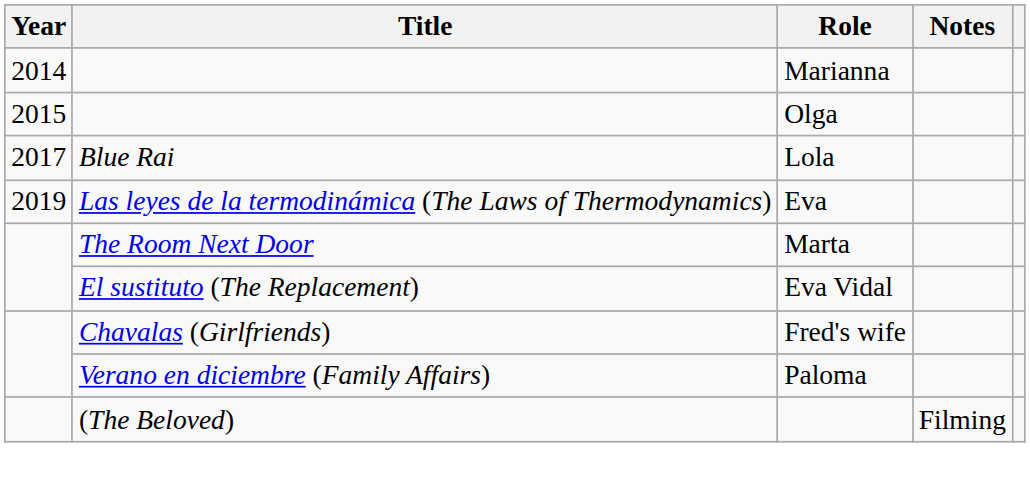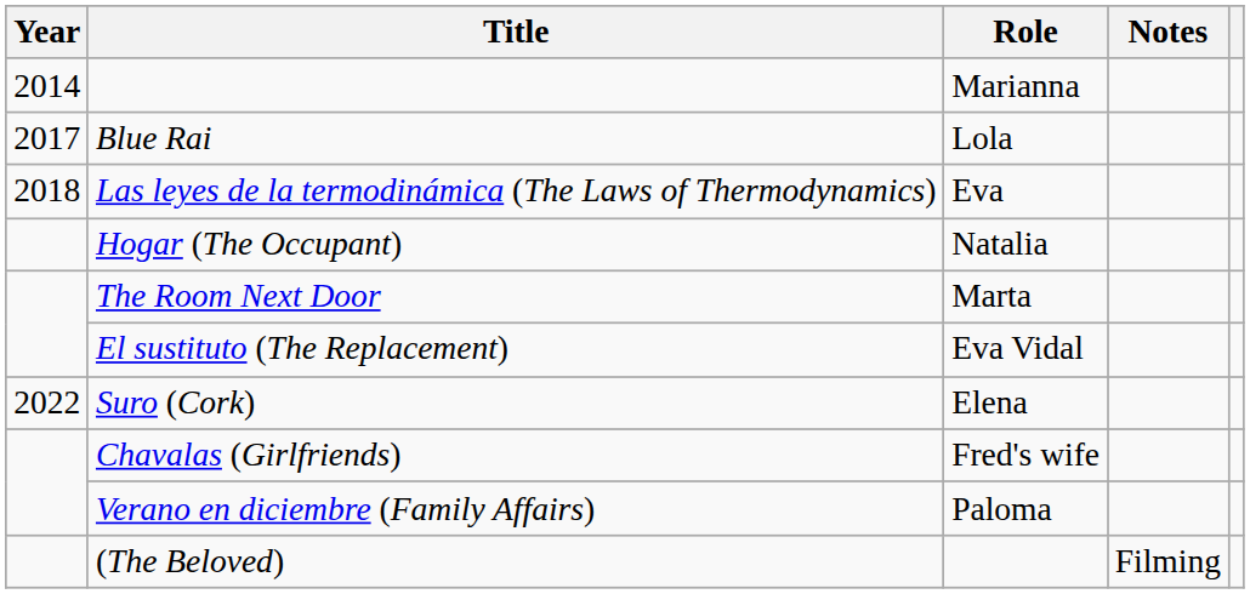- row: 2015 | Olga
Eva | Year: 2019 -> 2018
+ row: Hogar (The Occupant) | Natalia
+ row: 2022 | Suro (Cork) | Elena
